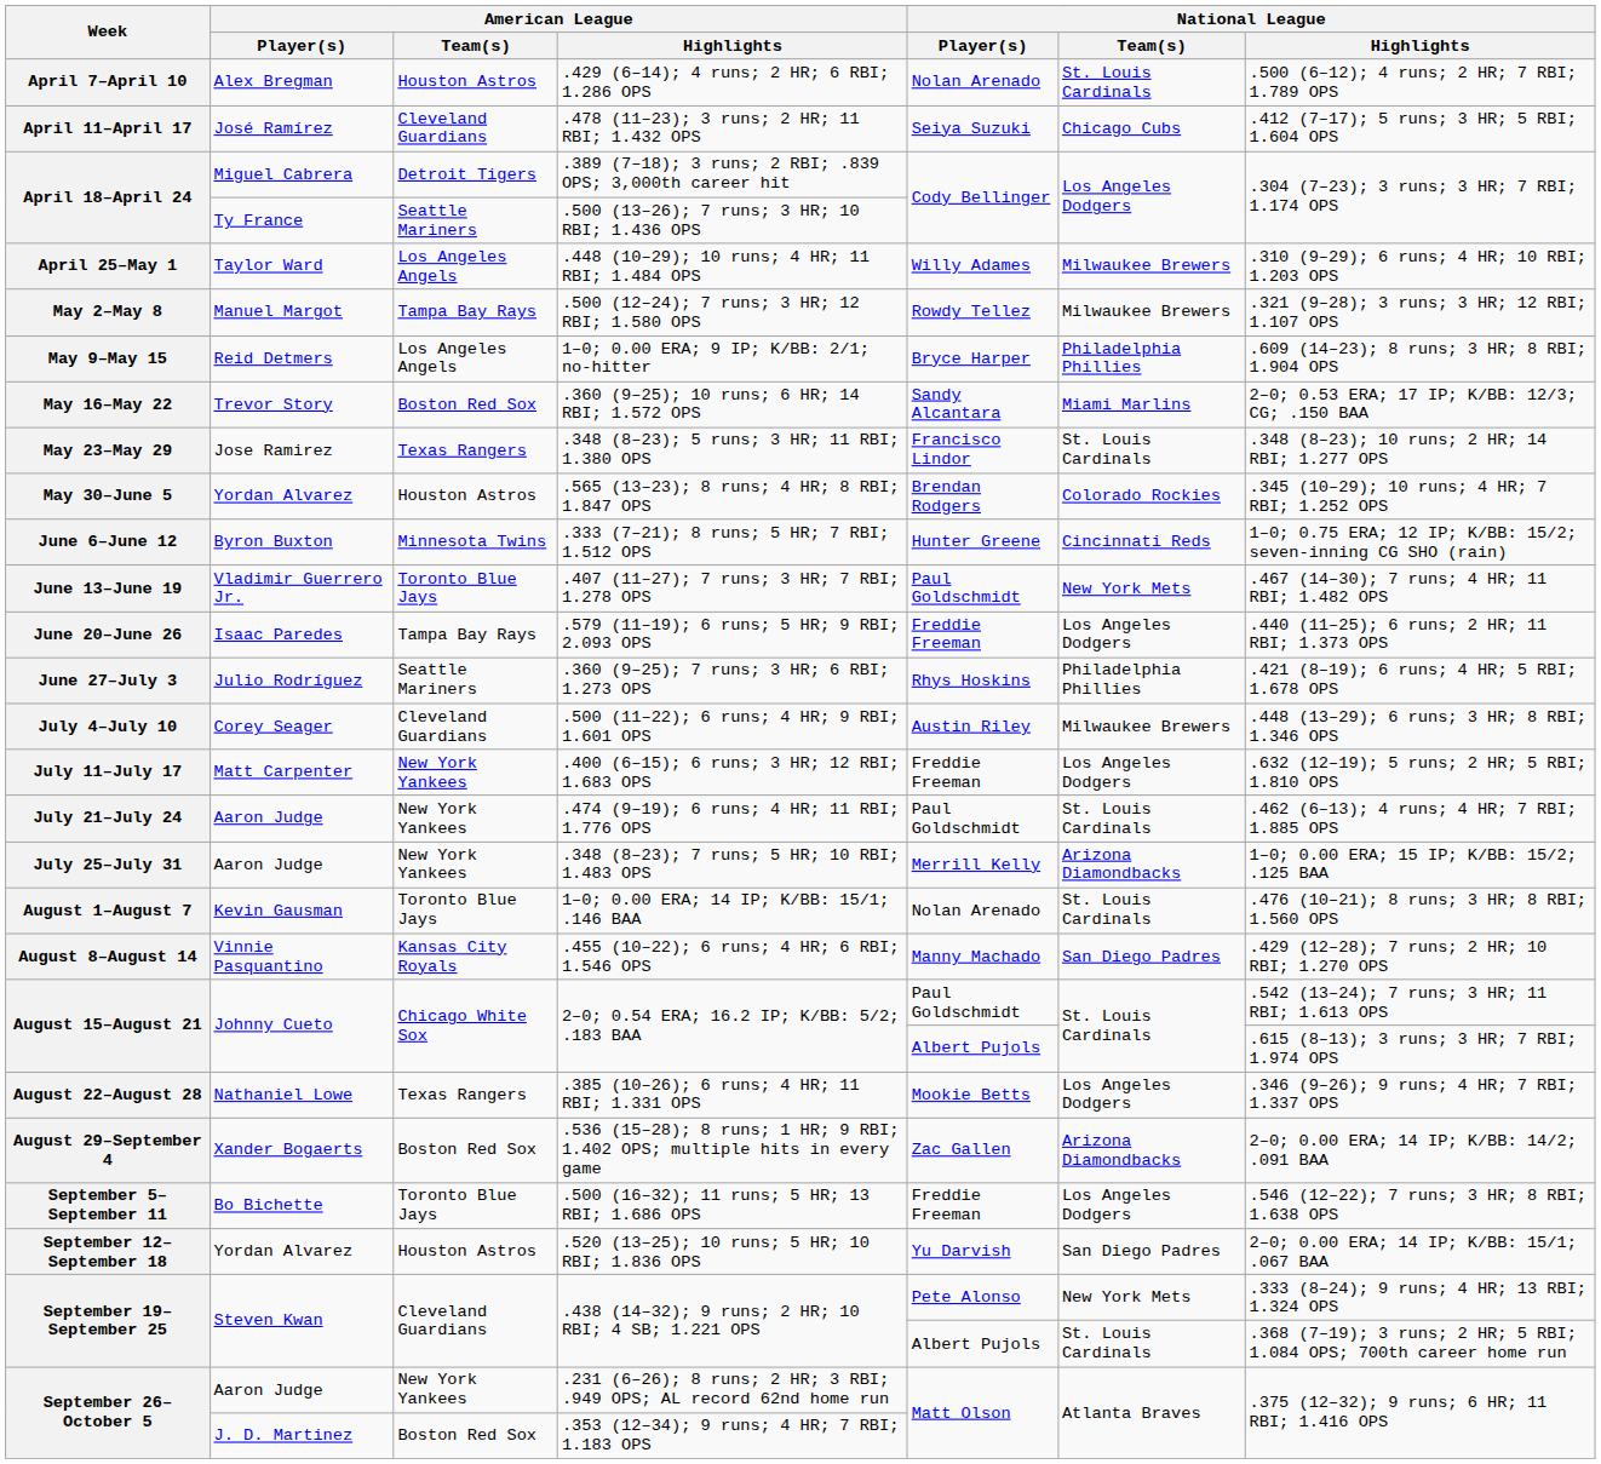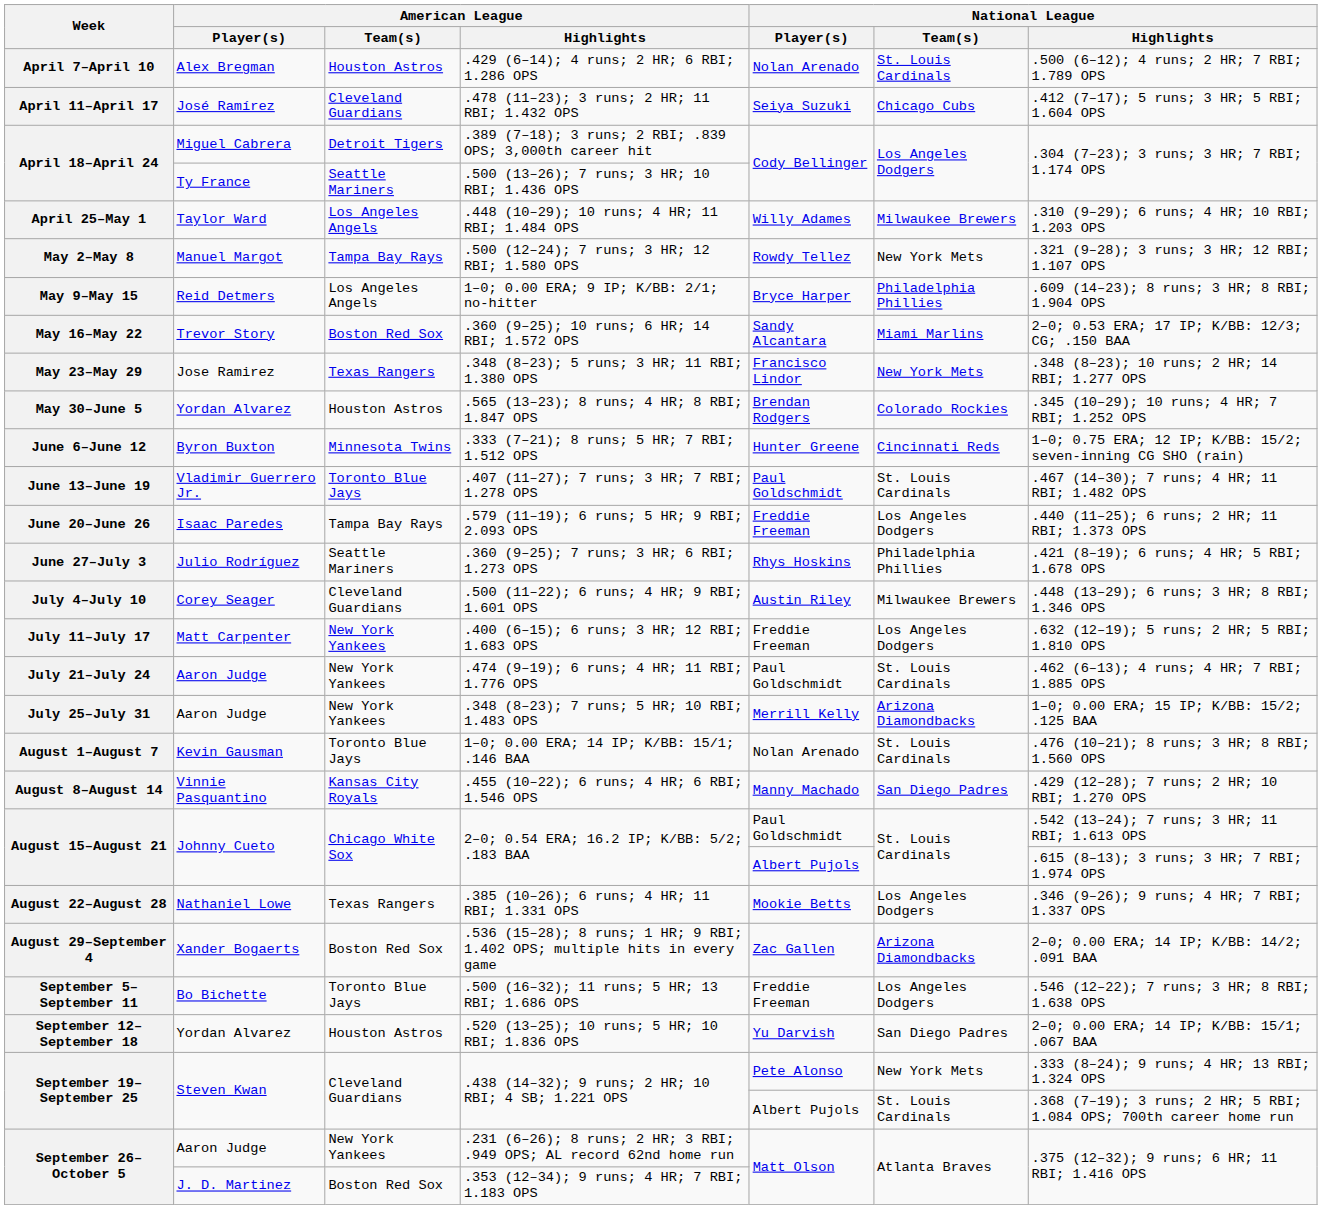.500 (12–24); 7 runs; 3 HR; 12 RBI; 1.580 OPS | National League / Team(s): Milwaukee Brewers -> New York Mets
.348 (8–23); 5 runs; 3 HR; 11 RBI; 1.380 OPS | National League / Team(s): St. Louis Cardinals -> New York Mets
.407 (11–27); 7 runs; 3 HR; 7 RBI; 1.278 OPS | National League / Team(s): New York Mets -> St. Louis Cardinals
